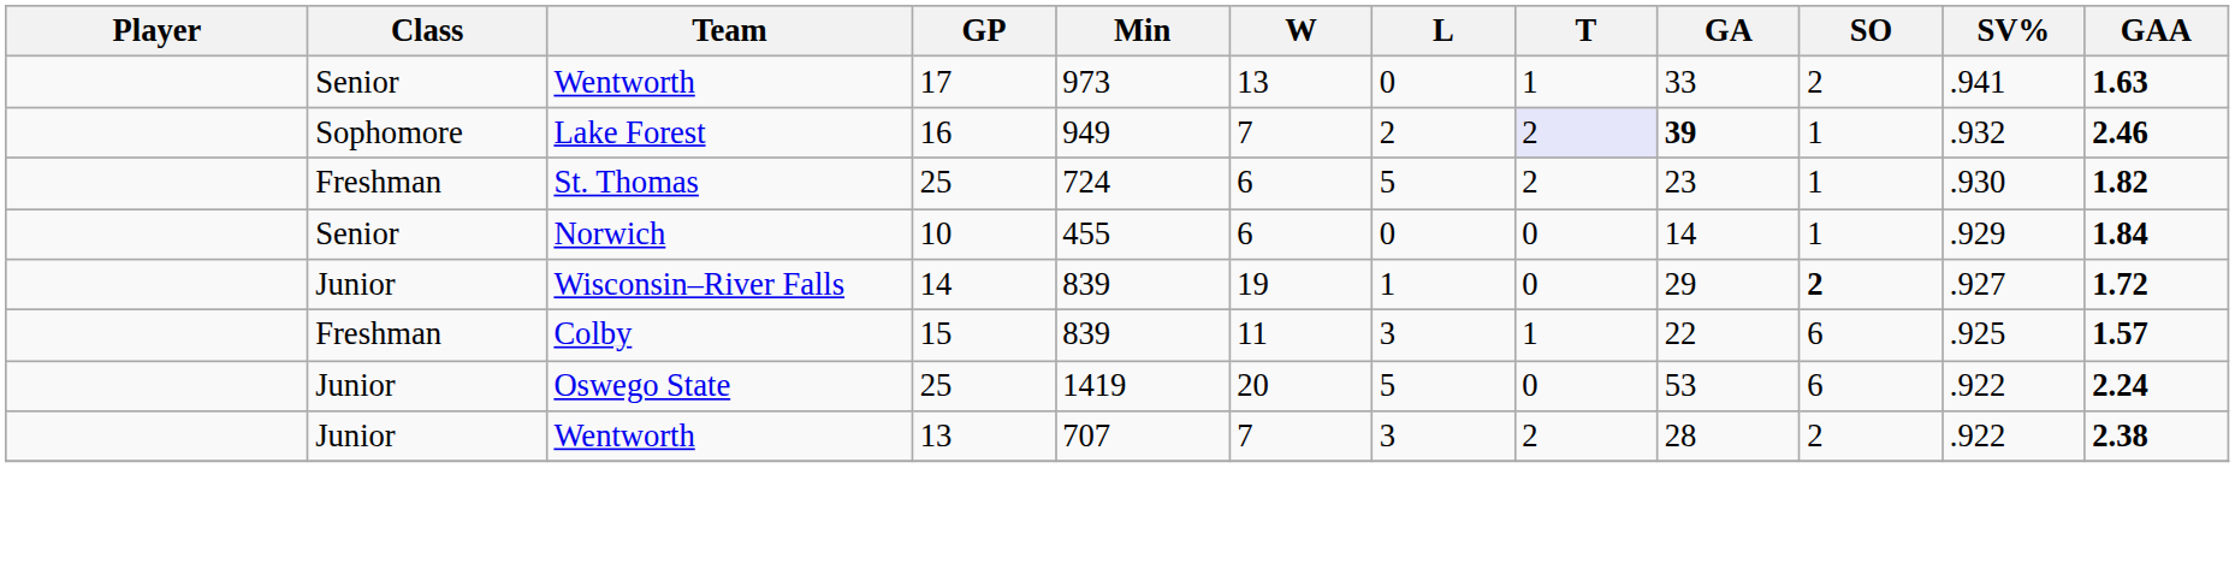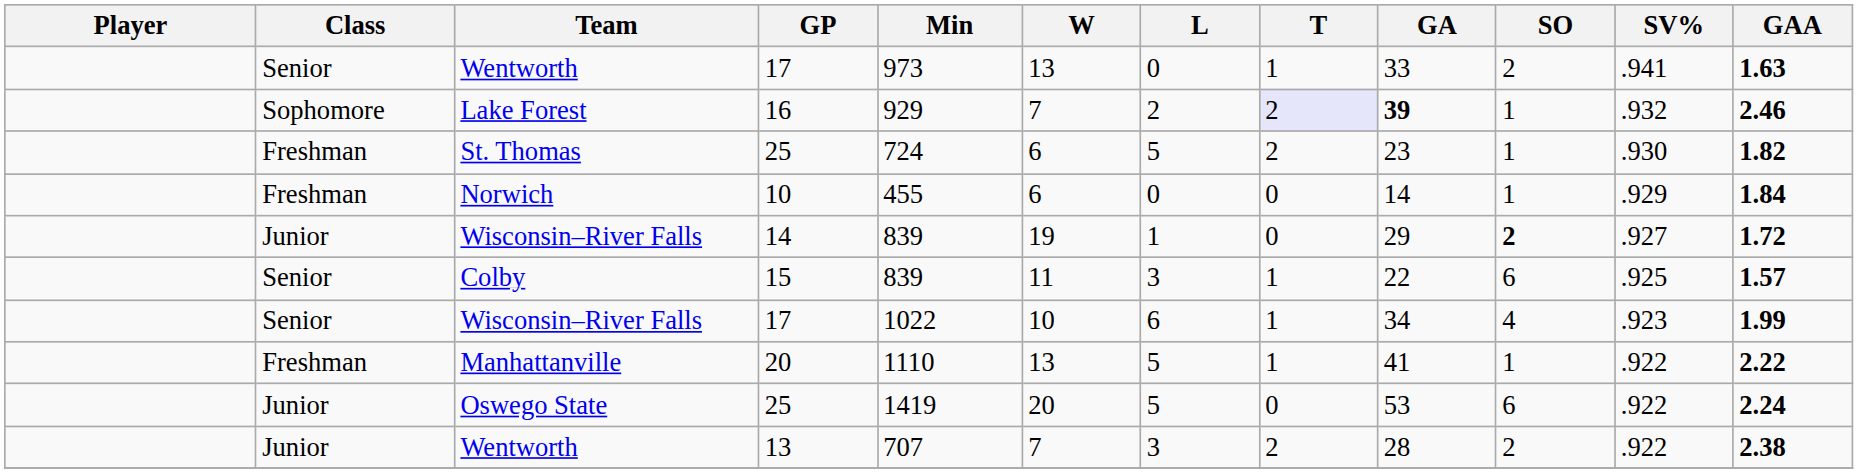Lake Forest | Min: 949 -> 929
Norwich | Class: Senior -> Freshman
Colby | Class: Freshman -> Senior
+ row: Senior | Wisconsin–River Falls | 17 | 1022 | 10 | 6 | 1 | 34 | 4 | .923 | 1.99
+ row: Freshman | Manhattanville | 20 | 1110 | 13 | 5 | 1 | 41 | 1 | .922 | 2.22
